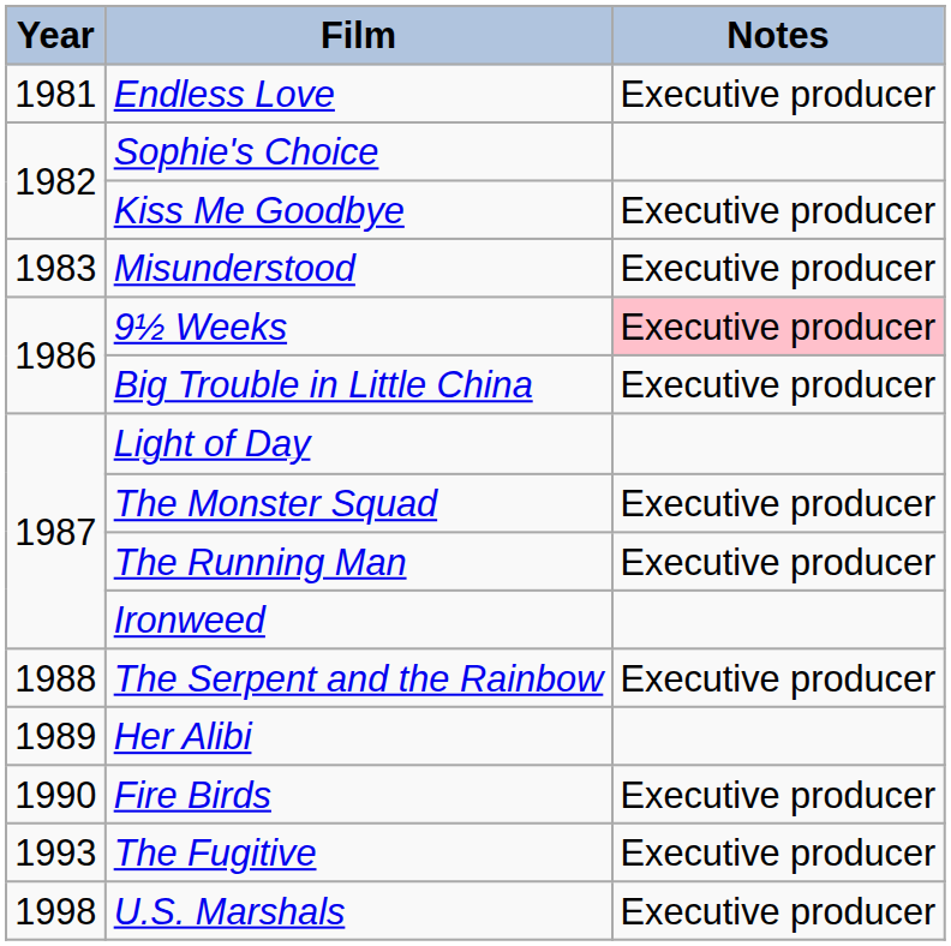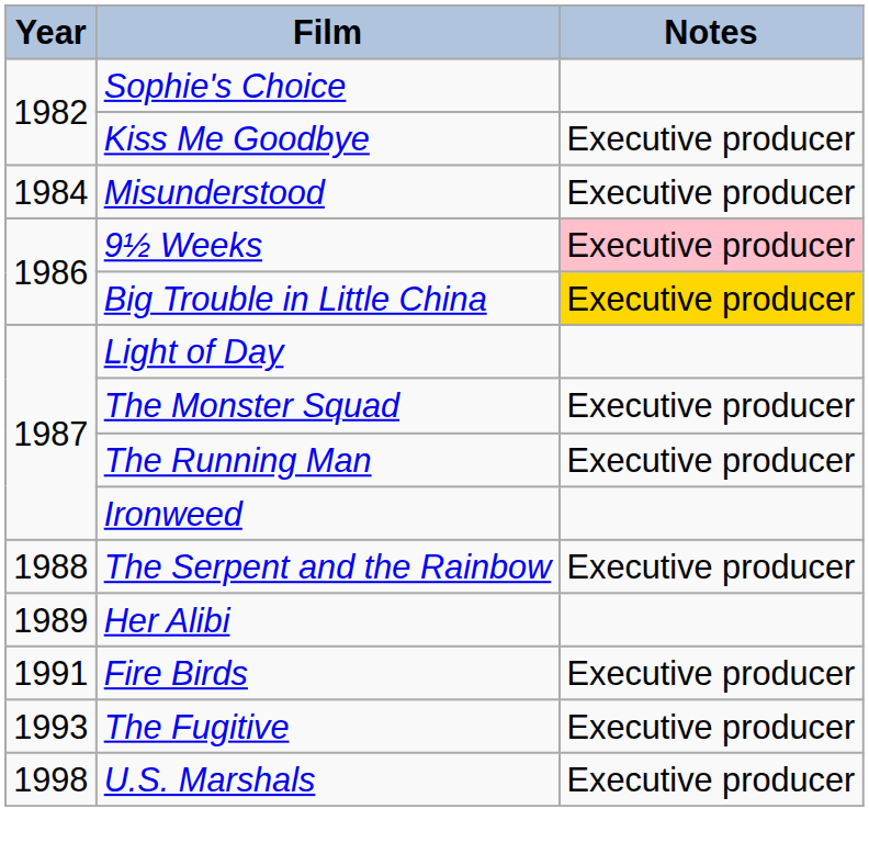- row: 1981 | Endless Love | Executive producer
Misunderstood | Year: 1983 -> 1984
Big Trouble in Little China | Notes: no background -> gold background
Fire Birds | Year: 1990 -> 1991
